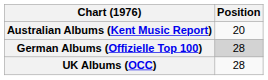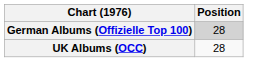- row: Australian Albums (Kent Music Report) | 20
